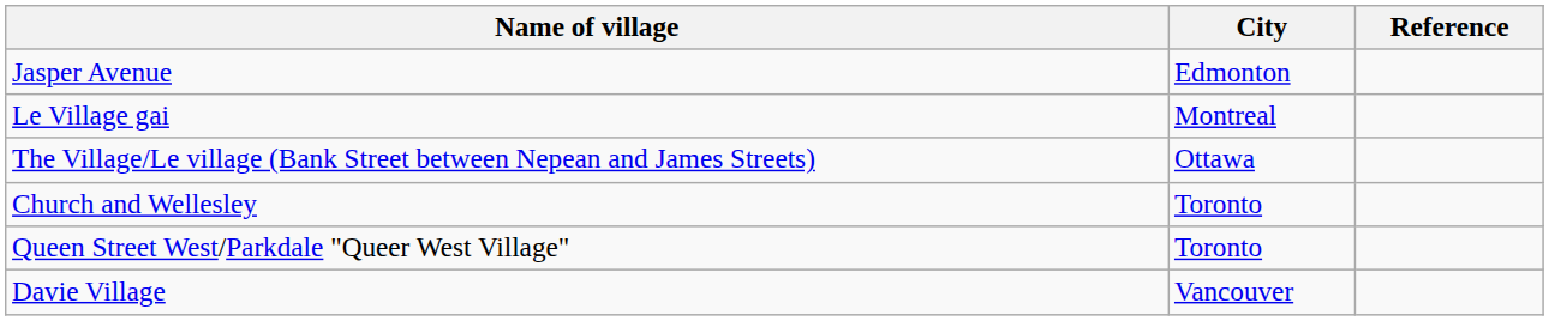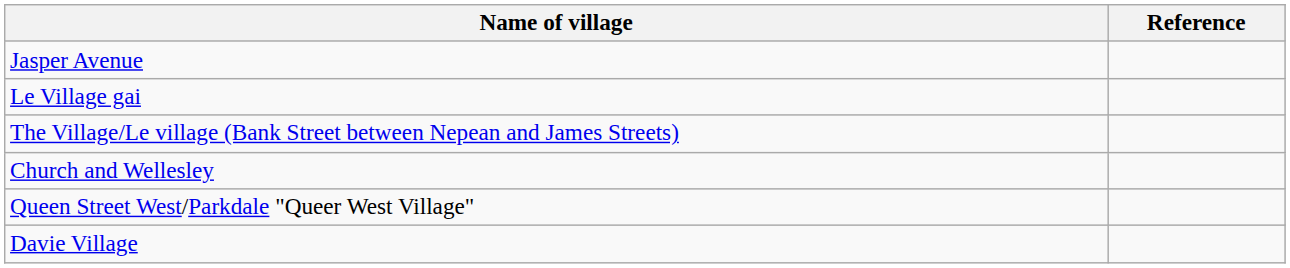- column: City | Edmonton | Montreal | Ottawa | Toronto | Toronto | Vancouver
